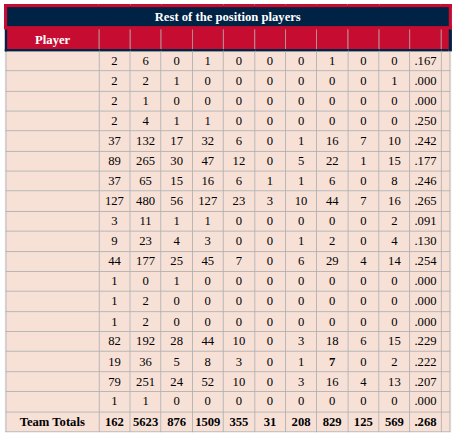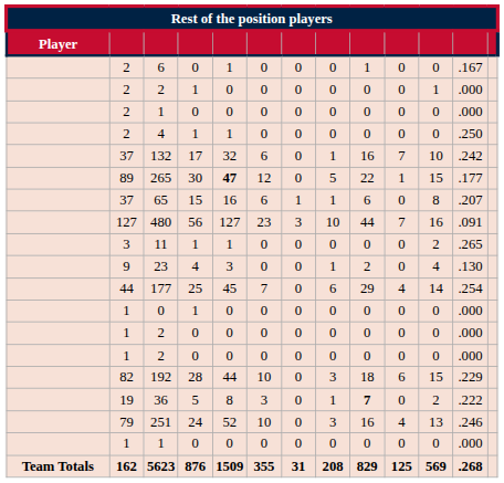265 | column 5: normal -> bold
65 | column 12: .246 -> .207
480 | column 12: .265 -> .091
11 | column 12: .091 -> .265
251 | column 12: .207 -> .246
